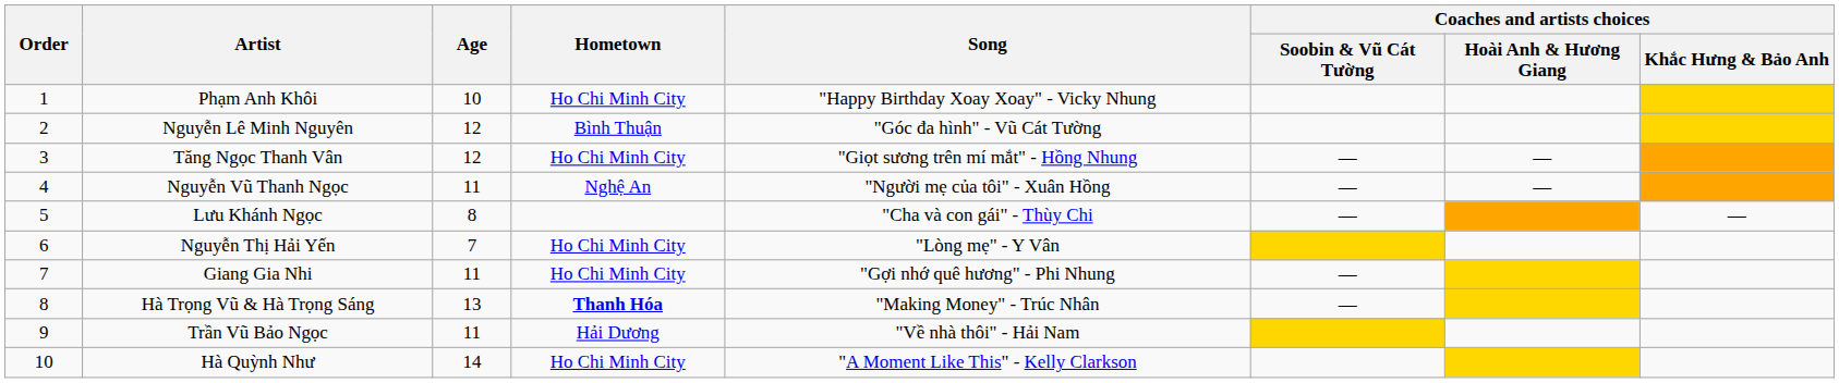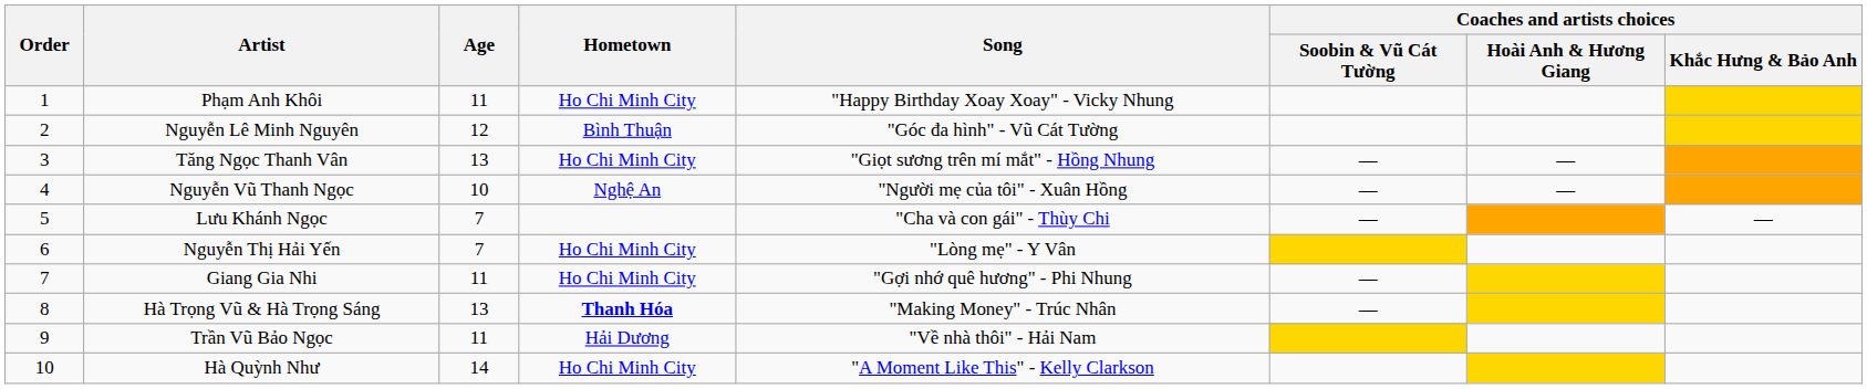Phạm Anh Khôi | Age: 10 -> 11
Tăng Ngọc Thanh Vân | Age: 12 -> 13
Nguyễn Vũ Thanh Ngọc | Age: 11 -> 10
Lưu Khánh Ngọc | Age: 8 -> 7
